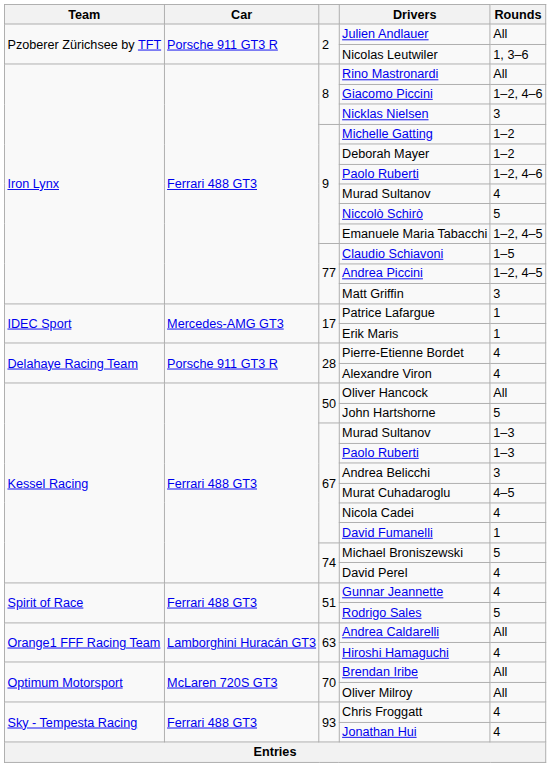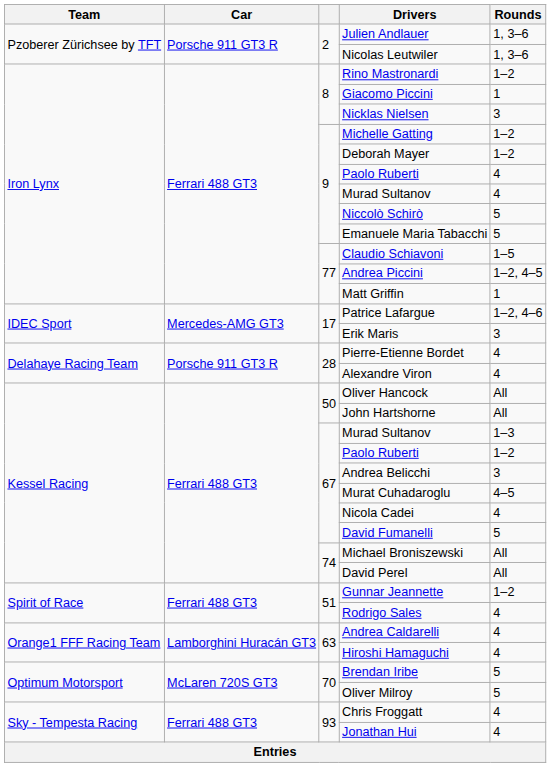Julien Andlauer | Rounds: All -> 1, 3–6
Rino Mastronardi | Rounds: All -> 1–2
Giacomo Piccini | Rounds: 1–2, 4–6 -> 1
9 / Paolo Ruberti | Rounds: 1–2, 4–6 -> 4
Emanuele Maria Tabacchi | Rounds: 1–2, 4–5 -> 5
Matt Griffin | Rounds: 3 -> 1
Patrice Lafargue | Rounds: 1 -> 1–2, 4–6
Erik Maris | Rounds: 1 -> 3
John Hartshorne | Rounds: 5 -> All
67 / Paolo Ruberti | Rounds: 1–3 -> 1–2
David Fumanelli | Rounds: 1 -> 5
Michael Broniszewski | Rounds: 5 -> All
David Perel | Rounds: 4 -> All
Gunnar Jeannette | Rounds: 4 -> 1–2
Rodrigo Sales | Rounds: 5 -> 4
Andrea Caldarelli | Rounds: All -> 4
Brendan Iribe | Rounds: All -> 5
Oliver Milroy | Rounds: All -> 5
